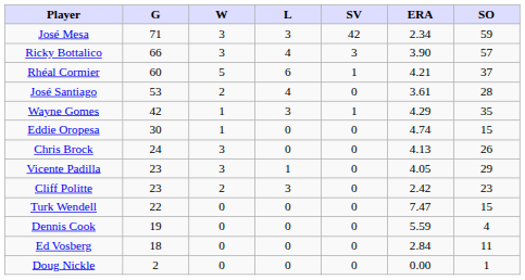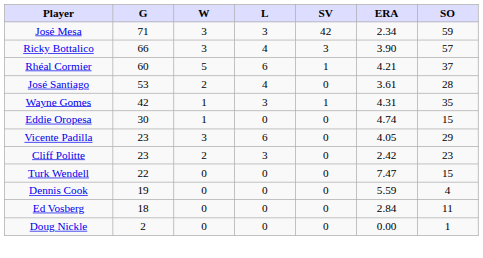Wayne Gomes | ERA: 4.29 -> 4.31
- row: Chris Brock | 24 | 3 | 0 | 0 | 4.13 | 26
Vicente Padilla | L: 1 -> 6
